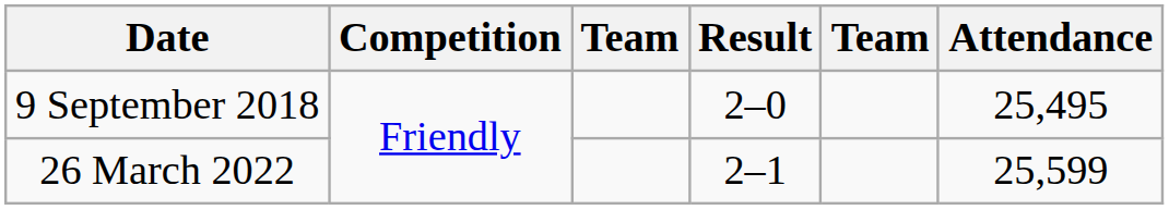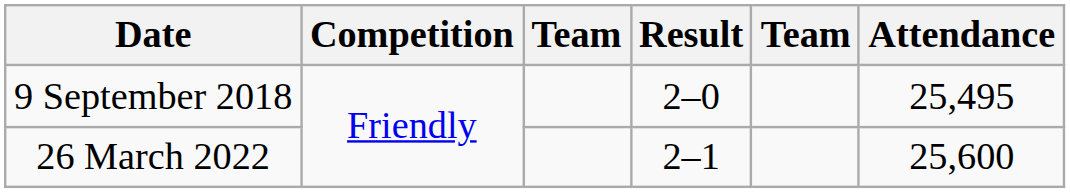26 March 2022 | Attendance: 25,599 -> 25,600
